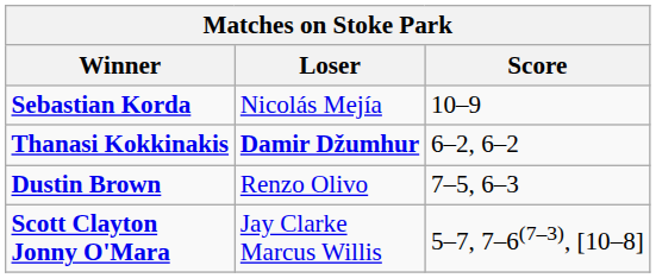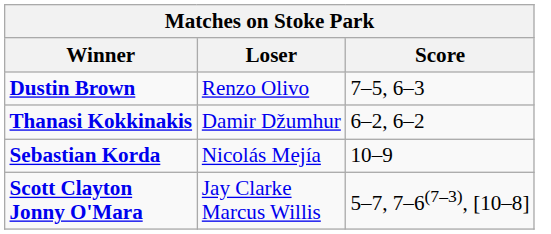rows swapped: Sebastian Korda <-> Dustin Brown
Thanasi Kokkinakis | Loser: bold -> normal
